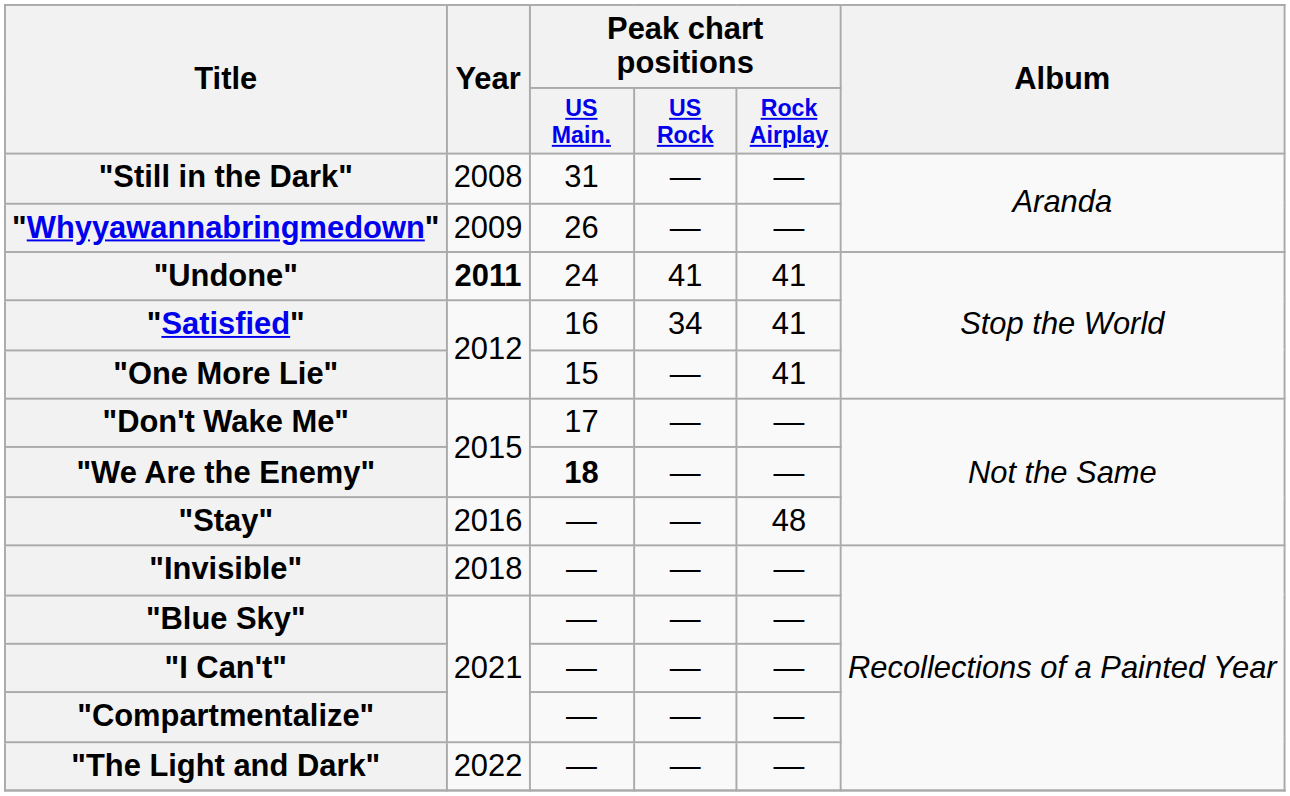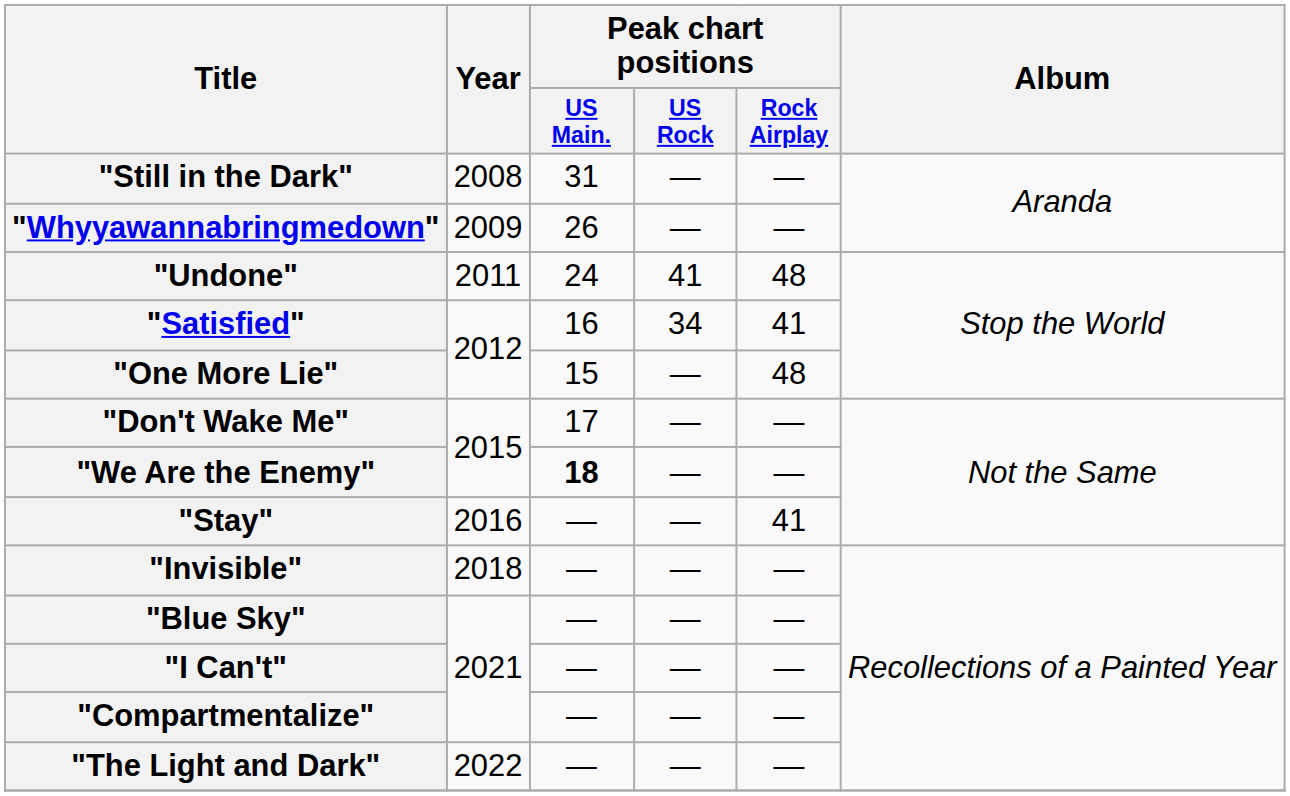"Undone" | Year: bold -> normal
"Undone" | Peak chart positions / Rock Airplay: 41 -> 48
"One More Lie" | Peak chart positions / Rock Airplay: 41 -> 48
"Stay" | Peak chart positions / Rock Airplay: 48 -> 41
